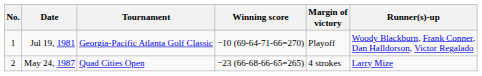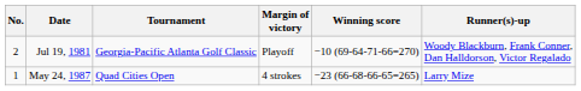columns swapped: Winning score <-> Margin of victory
Jul 19, 1981 | No.: 1 -> 2
May 24, 1987 | No.: 2 -> 1
